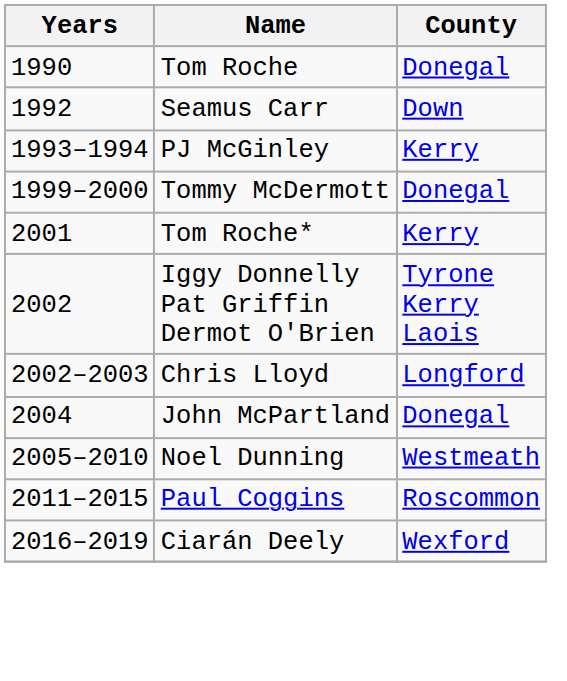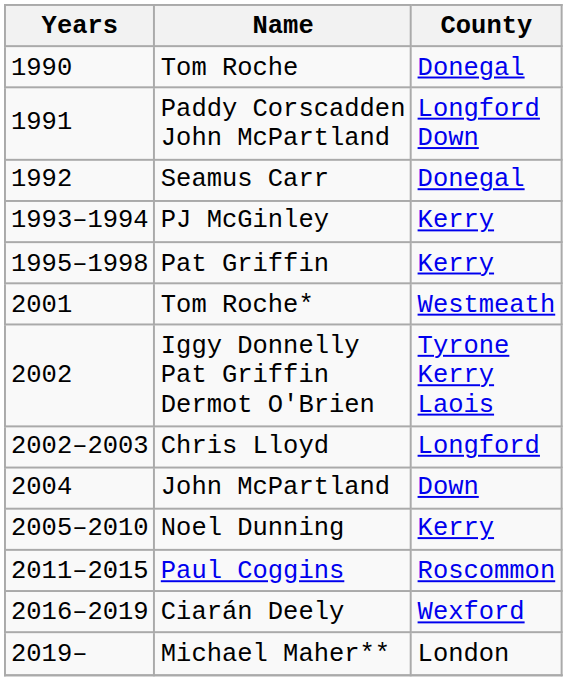+ row: 1991 | Paddy Corscadden John McPartland | Longford Down
Seamus Carr | County: Down -> Donegal
+ row: 1995–1998 | Pat Griffin | Kerry
- row: 1999–2000 | Tommy McDermott | Donegal
Tom Roche* | County: Kerry -> Westmeath
John McPartland | County: Donegal -> Down
Noel Dunning | County: Westmeath -> Kerry
+ row: 2019– | Michael Maher** | London
